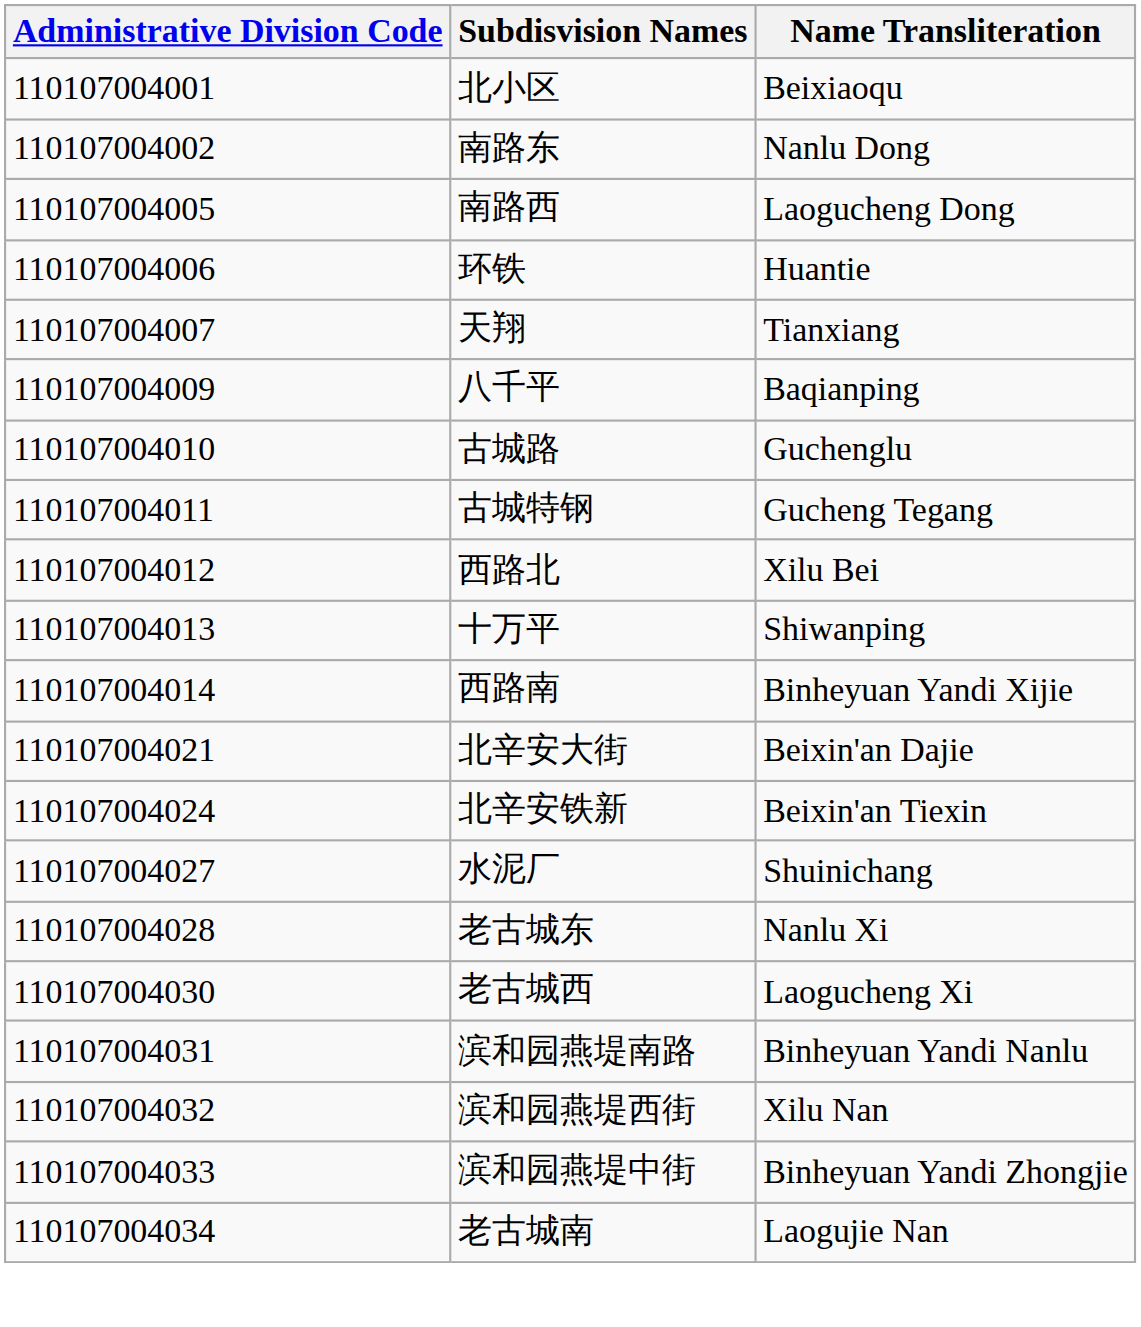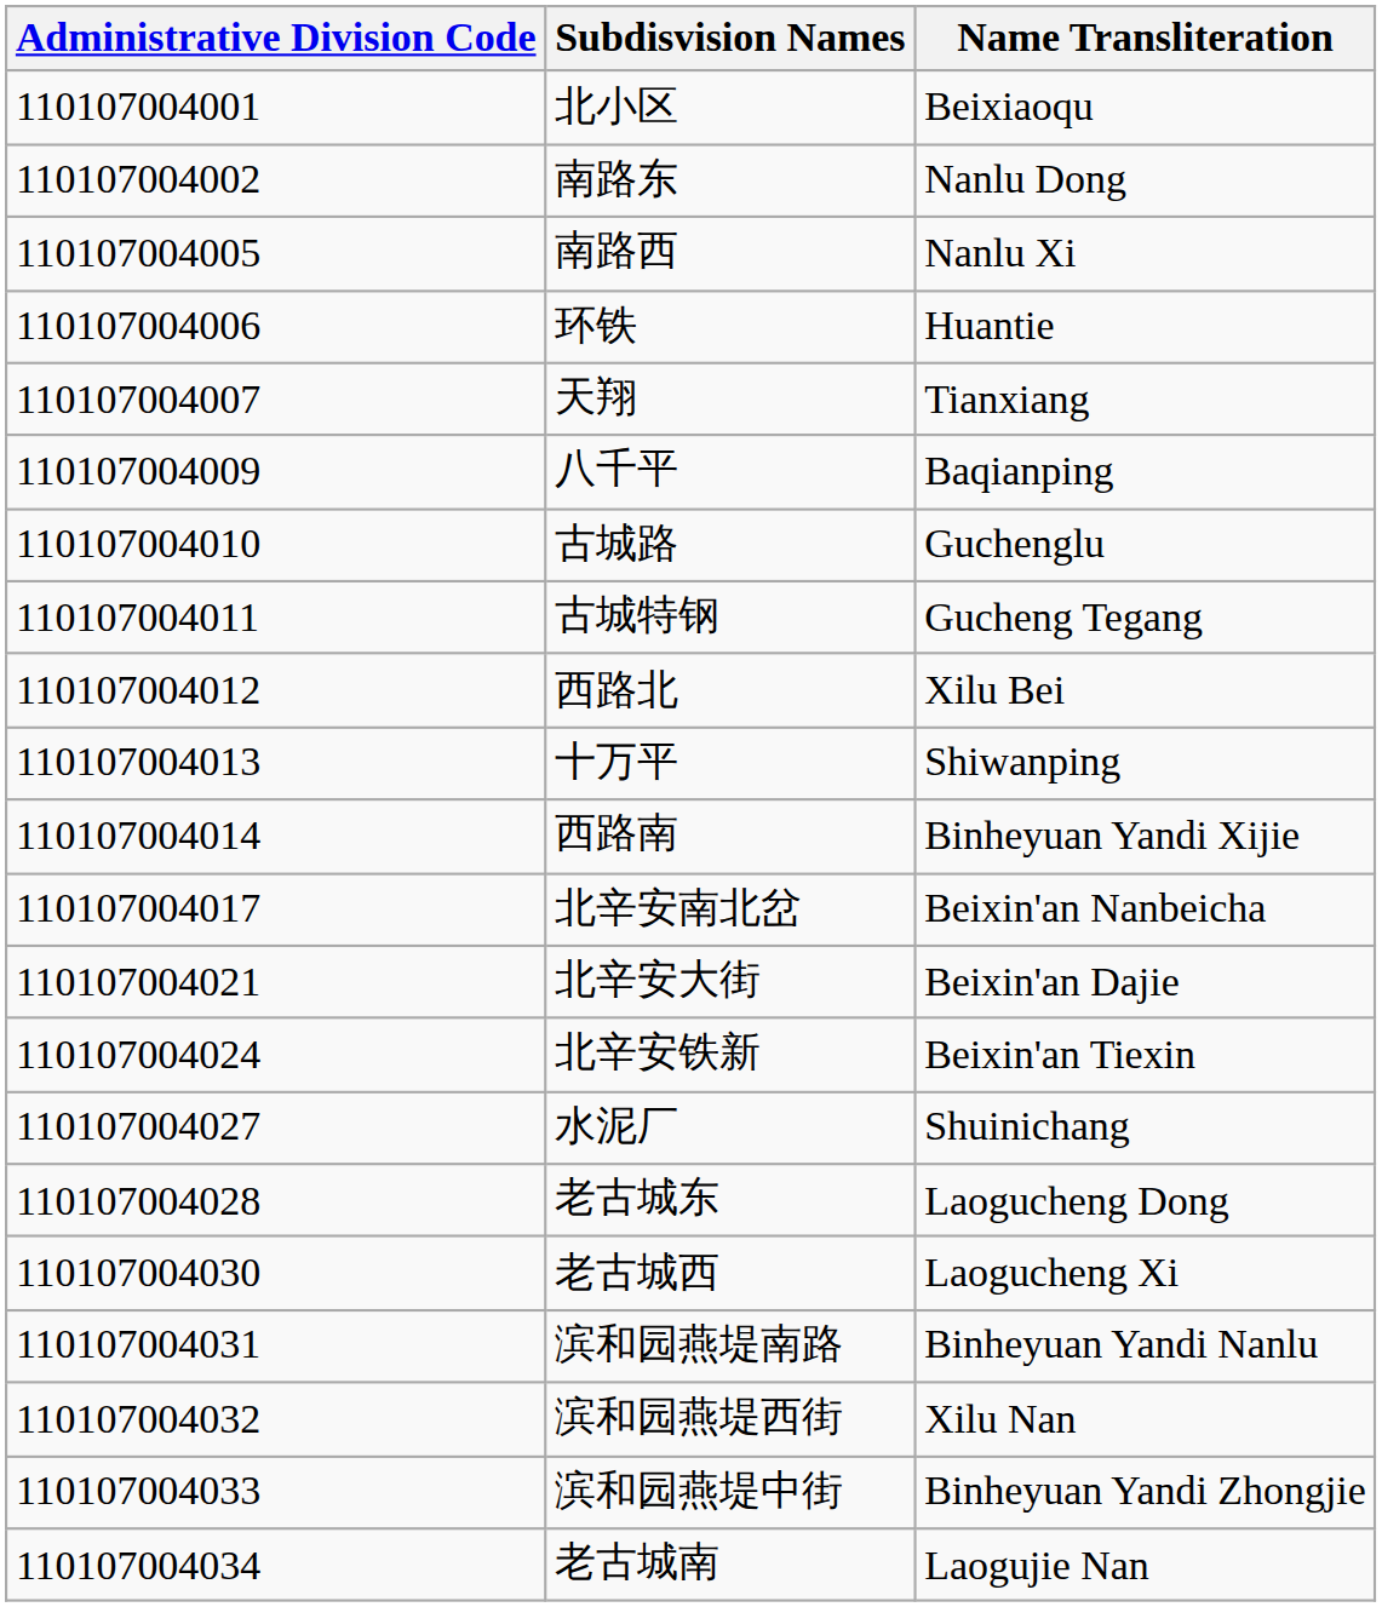南路西 | Name Transliteration: Laogucheng Dong -> Nanlu Xi
+ row: 110107004017 | 北辛安南北岔 | Beixin'an Nanbeicha
老古城东 | Name Transliteration: Nanlu Xi -> Laogucheng Dong
